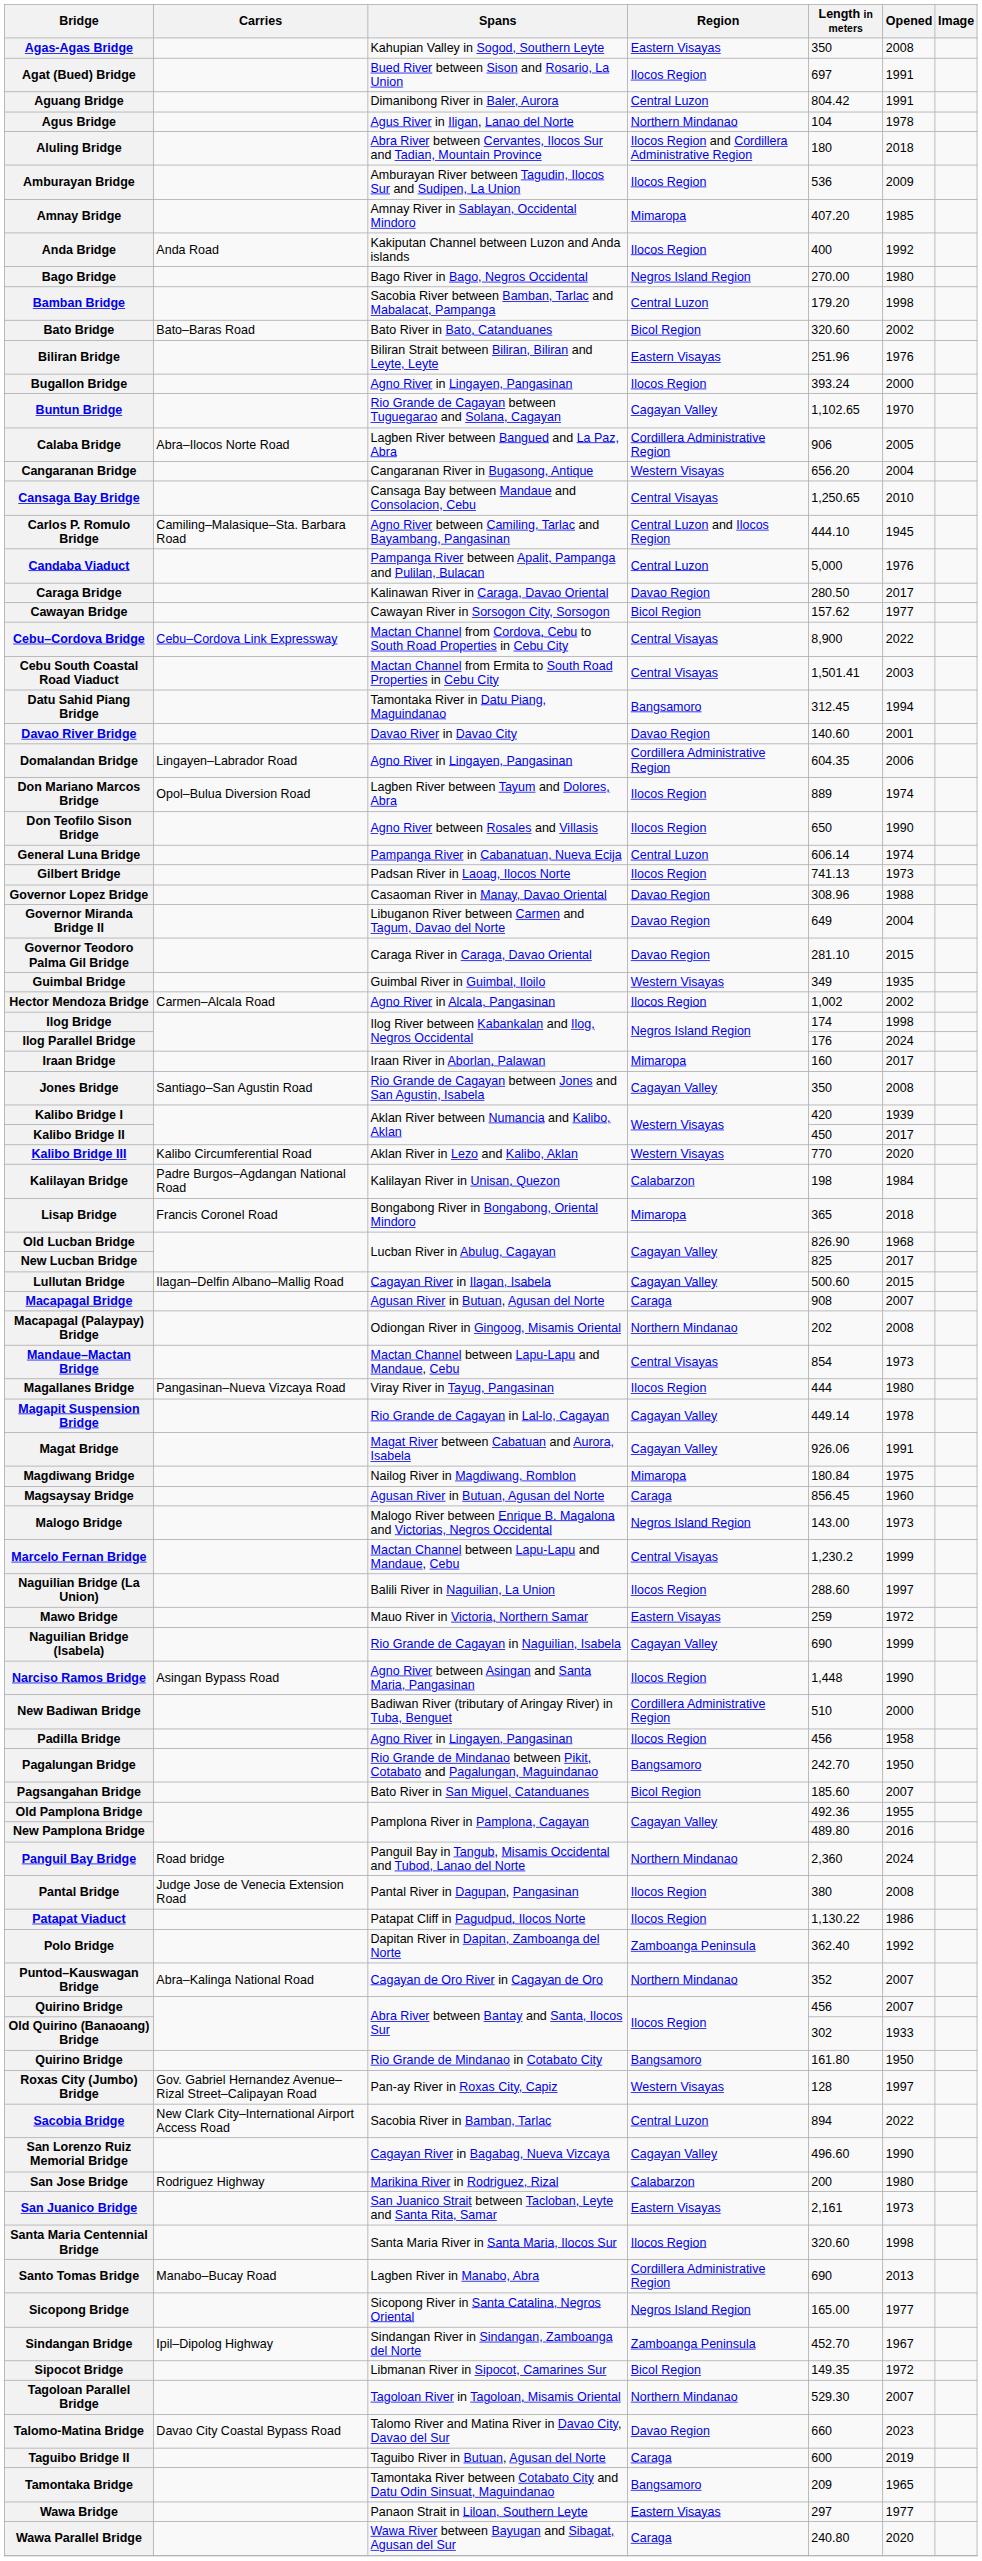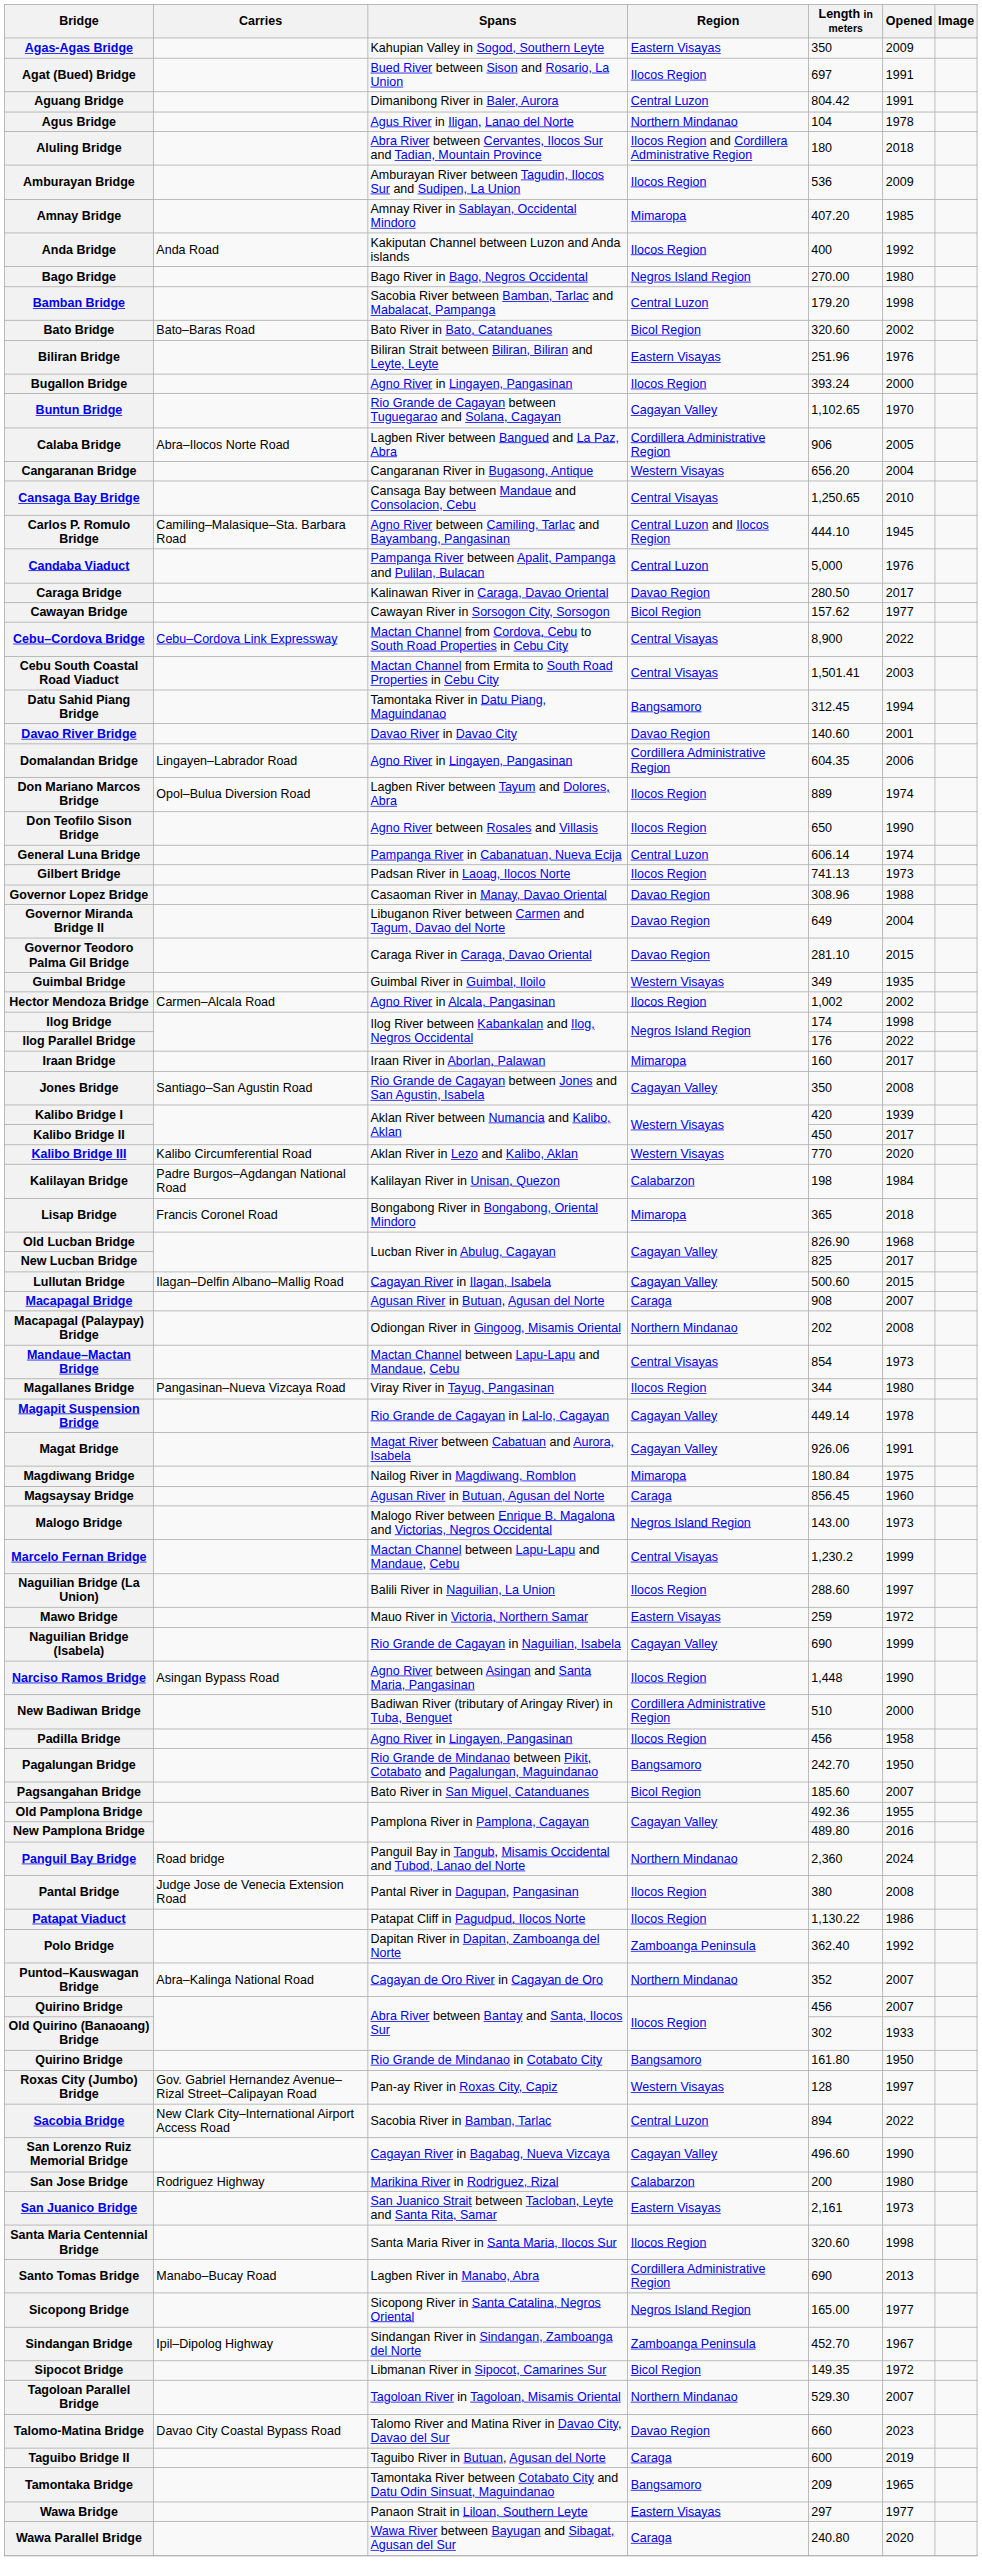Agas-Agas Bridge | Opened: 2008 -> 2009
Ilog Parallel Bridge | Opened: 2024 -> 2022
Magallanes Bridge | Length in meters: 444 -> 344
